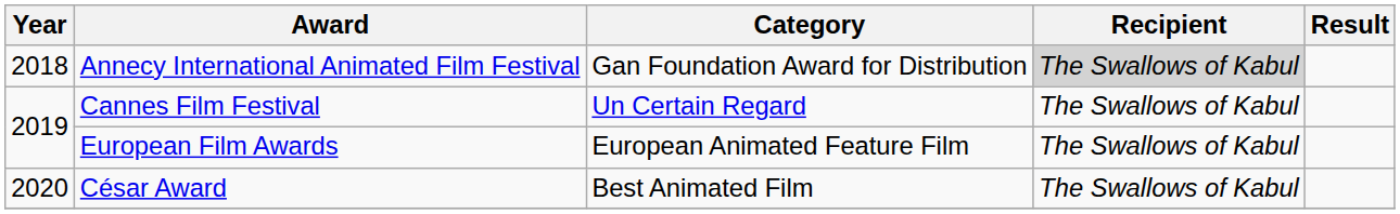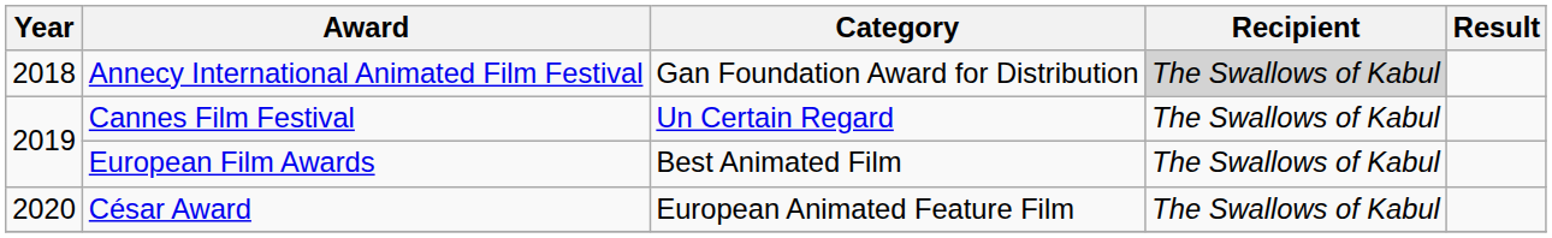European Film Awards | Category: European Animated Feature Film -> Best Animated Film
César Award | Category: Best Animated Film -> European Animated Feature Film
